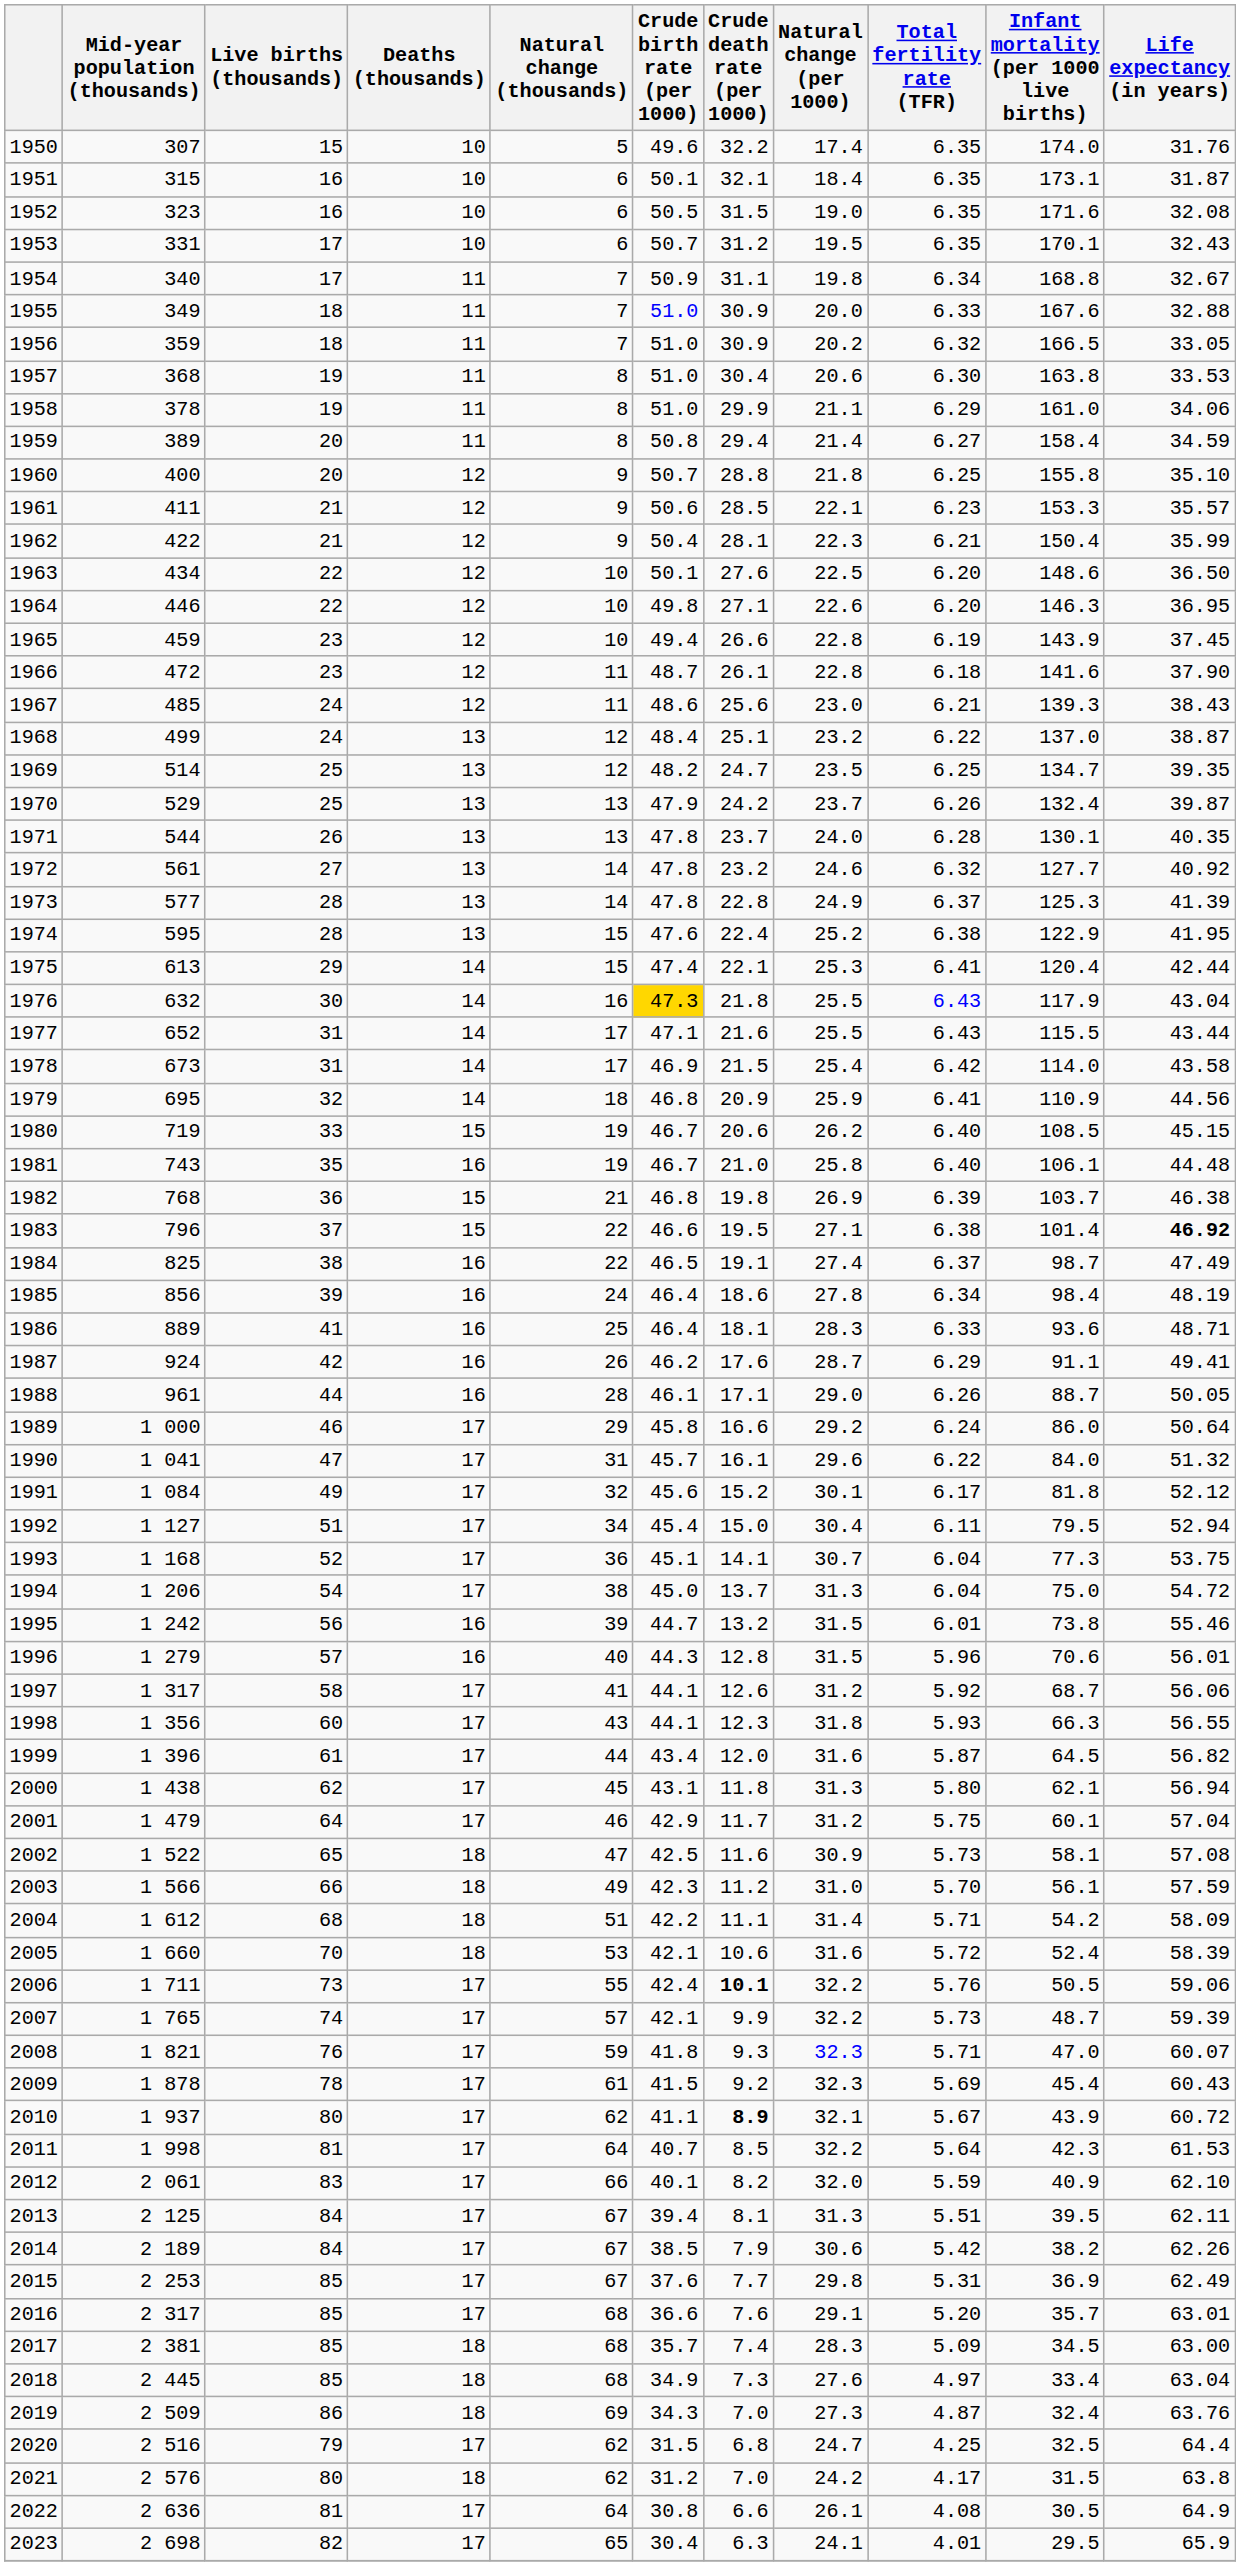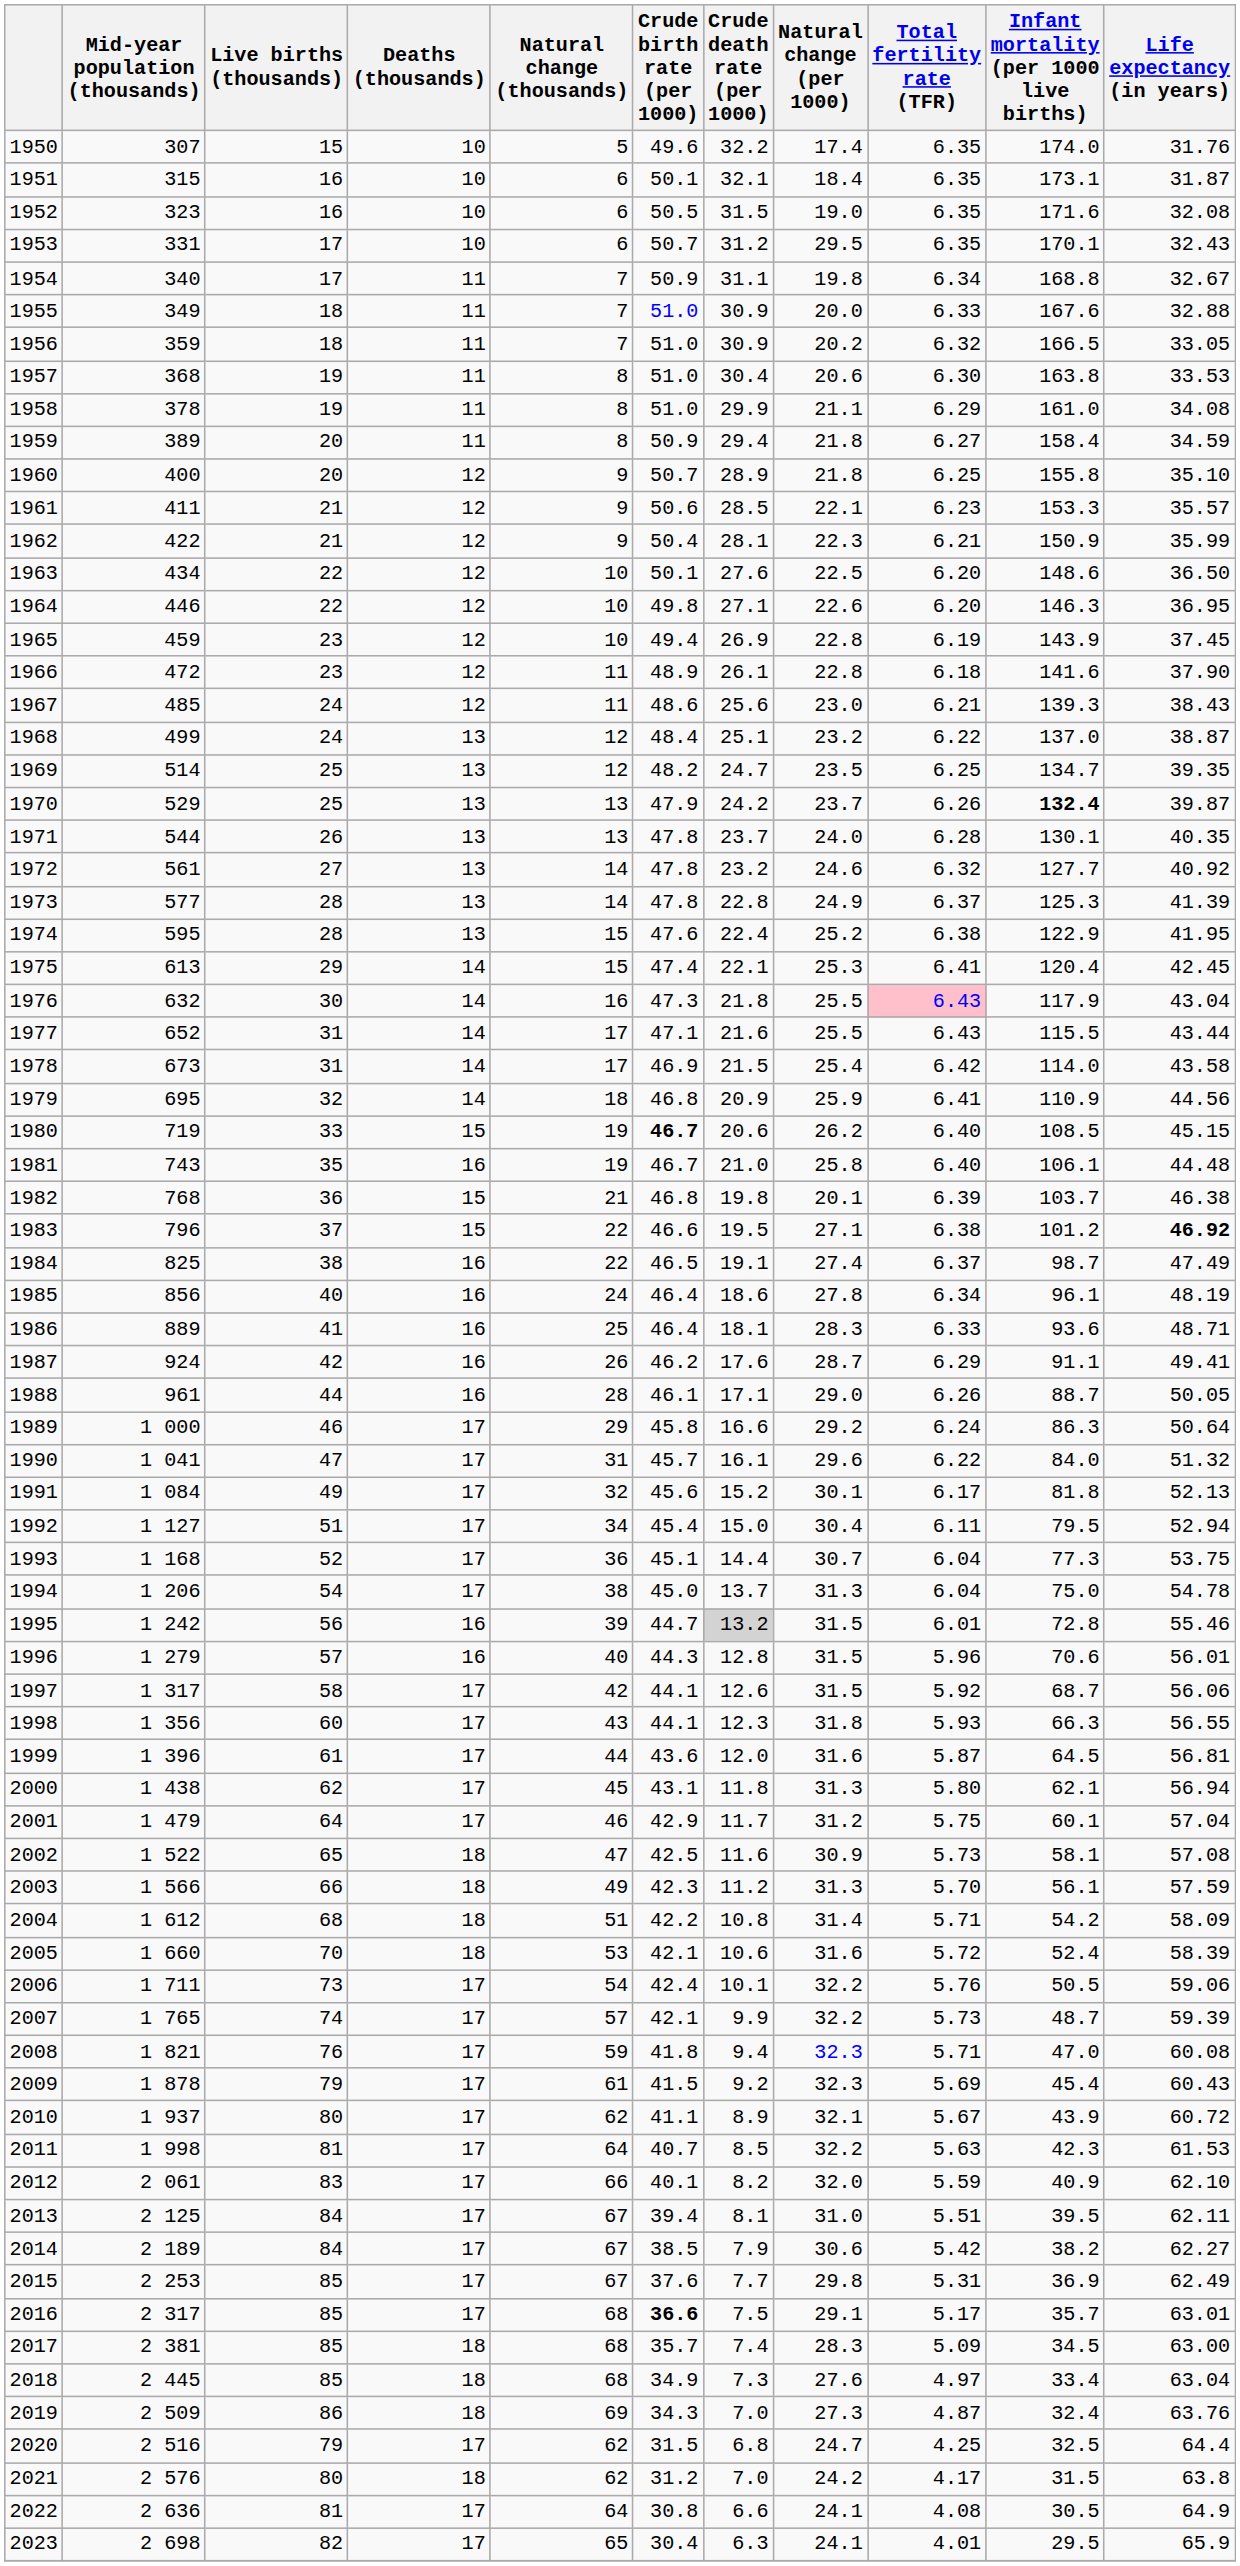1953 | Natural change (per 1000): 19.5 -> 29.5
1958 | Life expectancy (in years): 34.06 -> 34.08
1959 | Crude birth rate (per 1000): 50.8 -> 50.9
1959 | Natural change (per 1000): 21.4 -> 21.8
1960 | Crude death rate (per 1000): 28.8 -> 28.9
1962 | Infant mortality (per 1000 live births): 150.4 -> 150.9
1965 | Crude death rate (per 1000): 26.6 -> 26.9
1966 | Crude birth rate (per 1000): 48.7 -> 48.9
1970 | Infant mortality (per 1000 live births): normal -> bold
1975 | Life expectancy (in years): 42.44 -> 42.45
1976 | Crude birth rate (per 1000): gold background -> no background
1976 | Total fertility rate (TFR): no background -> pink background
1980 | Crude birth rate (per 1000): normal -> bold
1982 | Natural change (per 1000): 26.9 -> 20.1
1983 | Infant mortality (per 1000 live births): 101.4 -> 101.2
1985 | Live births (thousands): 39 -> 40
1985 | Infant mortality (per 1000 live births): 98.4 -> 96.1
1989 | Infant mortality (per 1000 live births): 86.0 -> 86.3
1991 | Life expectancy (in years): 52.12 -> 52.13
1993 | Crude death rate (per 1000): 14.1 -> 14.4
1994 | Life expectancy (in years): 54.72 -> 54.78
1995 | Crude death rate (per 1000): no background -> lightgrey background
1995 | Infant mortality (per 1000 live births): 73.8 -> 72.8
1997 | Natural change (thousands): 41 -> 42
1997 | Natural change (per 1000): 31.2 -> 31.5
1999 | Crude birth rate (per 1000): 43.4 -> 43.6
1999 | Life expectancy (in years): 56.82 -> 56.81
2003 | Natural change (per 1000): 31.0 -> 31.3
2004 | Crude death rate (per 1000): 11.1 -> 10.8
2006 | Natural change (thousands): 55 -> 54
2006 | Crude death rate (per 1000): bold -> normal
2008 | Crude death rate (per 1000): 9.3 -> 9.4
2008 | Life expectancy (in years): 60.07 -> 60.08
2009 | Live births (thousands): 78 -> 79
2010 | Crude death rate (per 1000): bold -> normal
2011 | Total fertility rate (TFR): 5.64 -> 5.63
2013 | Natural change (per 1000): 31.3 -> 31.0
2014 | Life expectancy (in years): 62.26 -> 62.27
2016 | Crude birth rate (per 1000): normal -> bold
2016 | Crude death rate (per 1000): 7.6 -> 7.5
2016 | Total fertility rate (TFR): 5.20 -> 5.17
2022 | Natural change (per 1000): 26.1 -> 24.1
